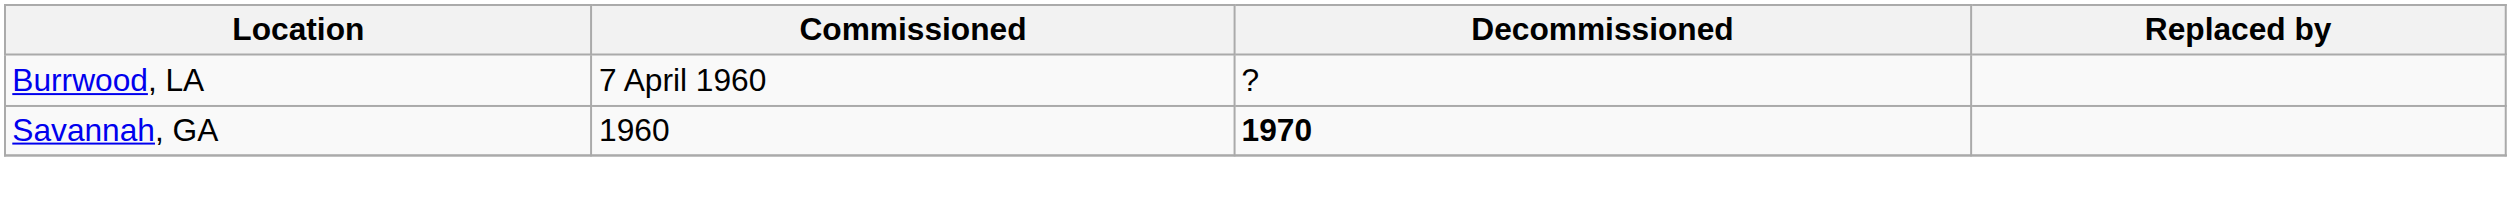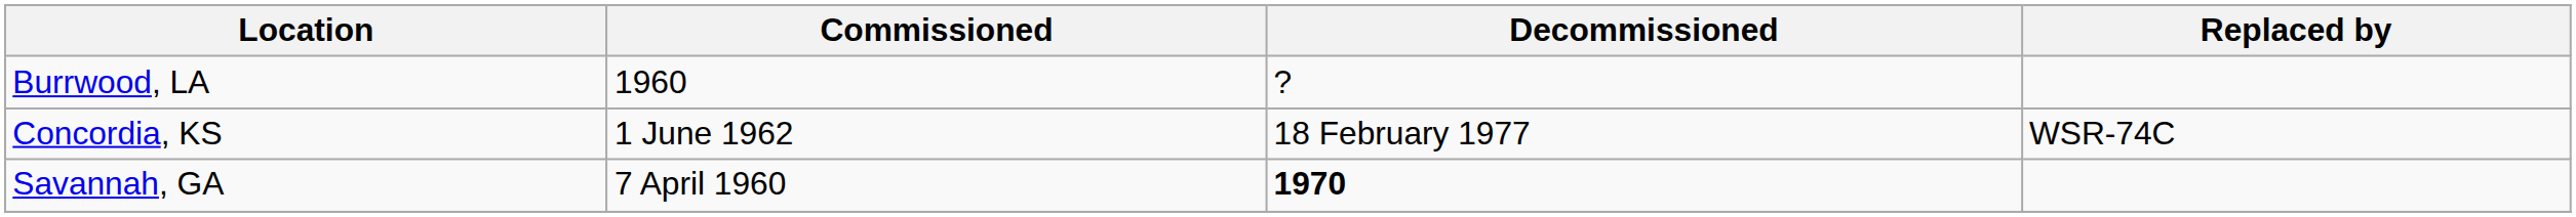Burrwood, LA | Commissioned: 7 April 1960 -> 1960
+ row: Concordia, KS | 1 June 1962 | 18 February 1977 | WSR-74C
Savannah, GA | Commissioned: 1960 -> 7 April 1960
